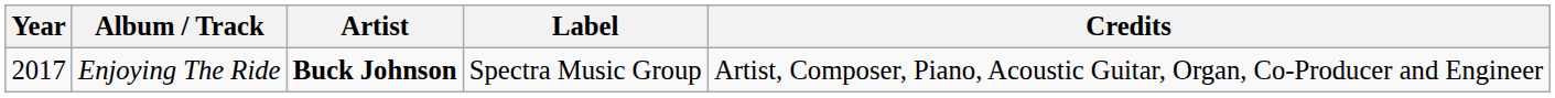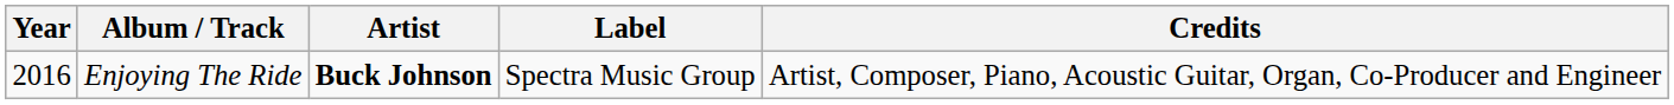Enjoying The Ride | Year: 2017 -> 2016
